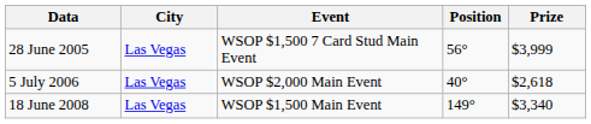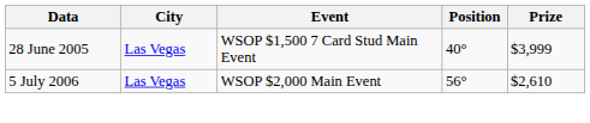28 June 2005 | Position: 56° -> 40°
5 July 2006 | Position: 40° -> 56°
5 July 2006 | Prize: $2,618 -> $2,610
- row: 18 June 2008 | Las Vegas | WSOP $1,500 Main Event | 149° | $3,340
